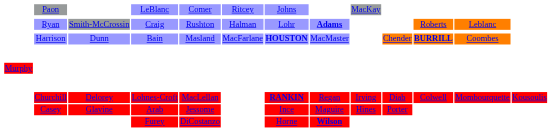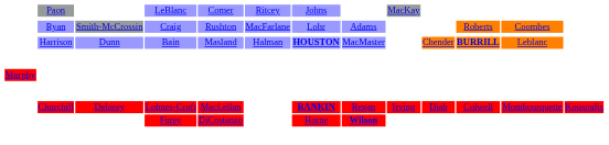Craig | column 6: Halman -> MacFarlane
Craig | column 8: bold -> normal
Craig | column 12: Leblanc -> Coombes
Bain | column 6: MacFarlane -> Halman
Bain | column 12: Coombes -> Leblanc
- row: Casey | Glavine | Arab | Jessome | Ince | Maguire | Hines | Porter
